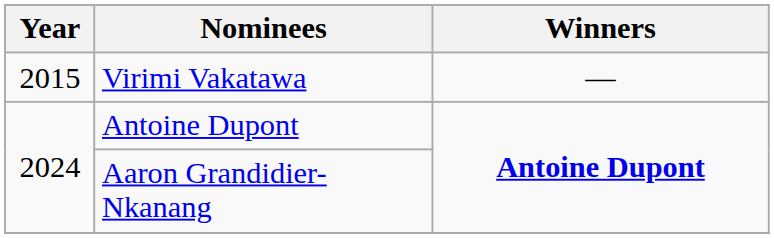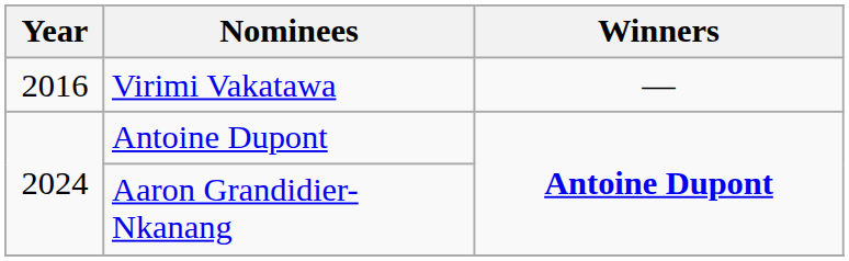Virimi Vakatawa | Year: 2015 -> 2016
